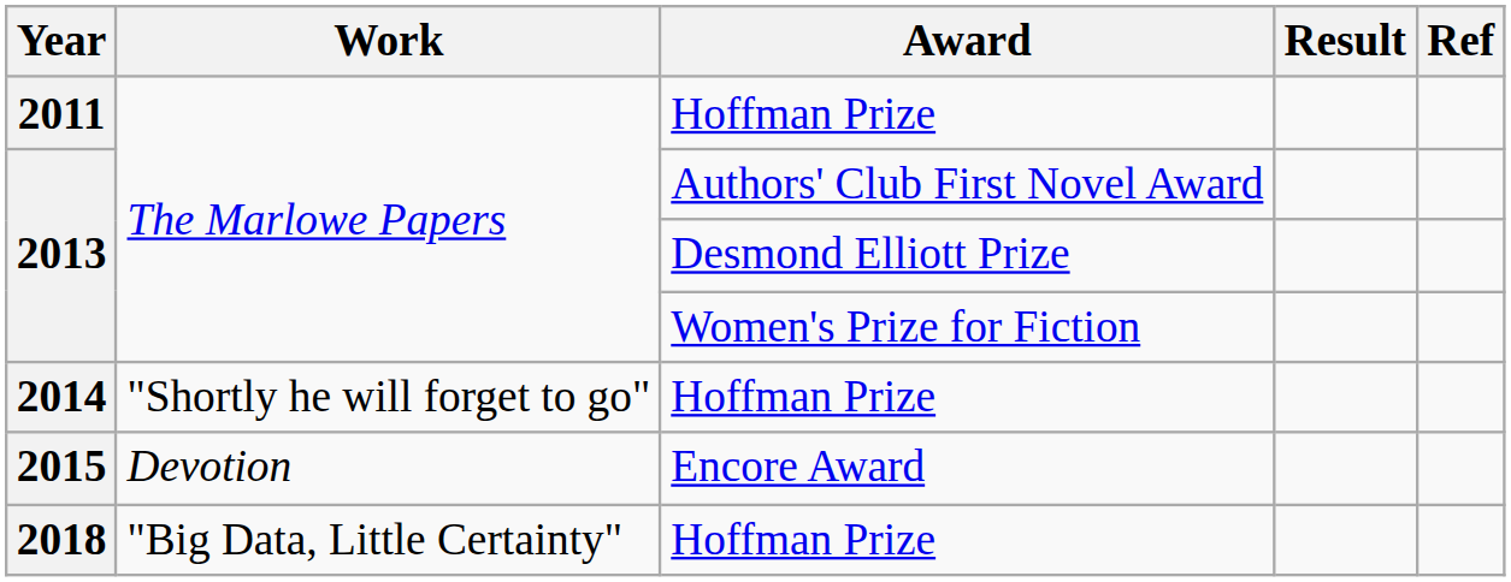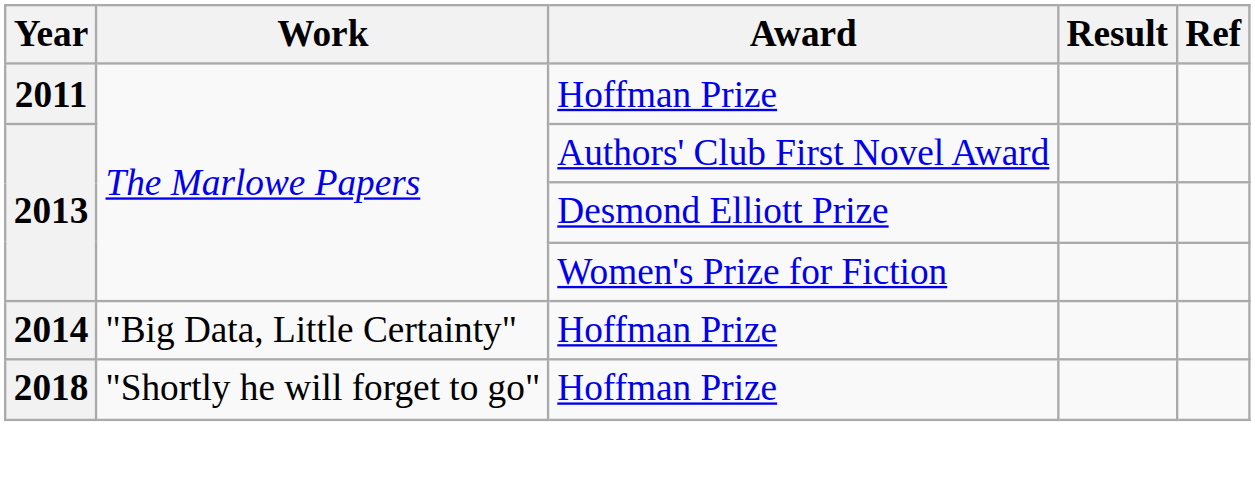2014 | Work: "Shortly he will forget to go" -> "Big Data, Little Certainty"
- row: 2015 | Devotion | Encore Award
2018 | Work: "Big Data, Little Certainty" -> "Shortly he will forget to go"
